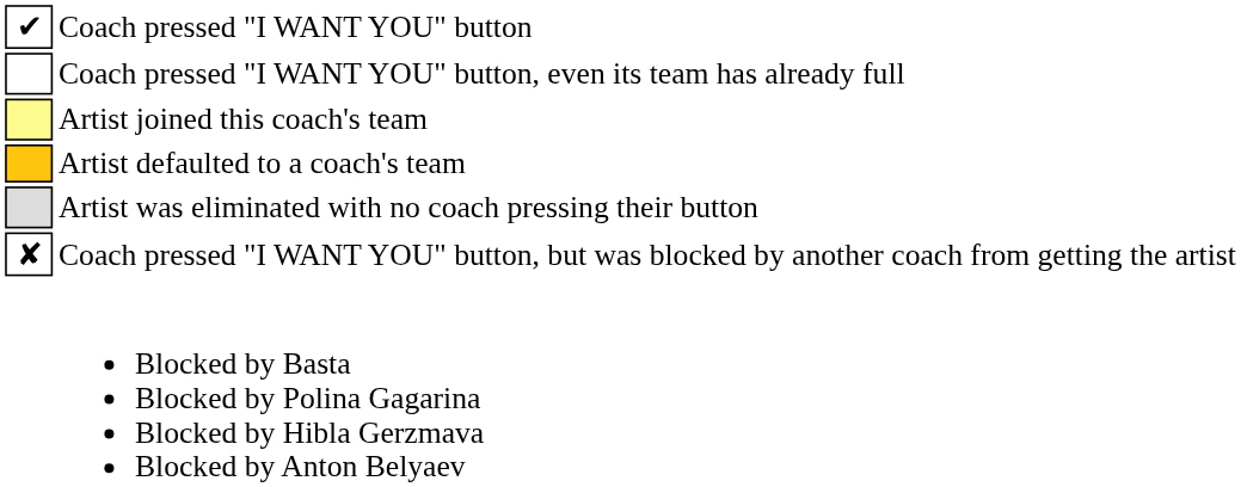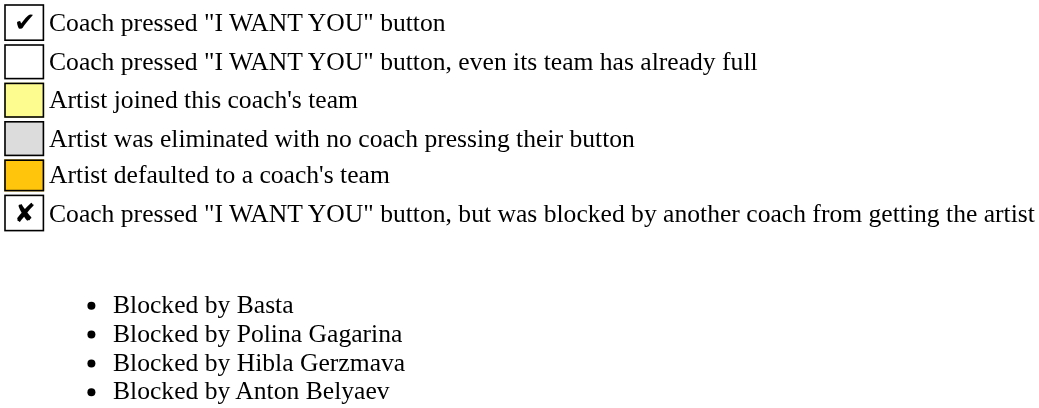rows swapped: Artist defaulted to a coach's team <-> Artist was eliminated with no coach pressing their button
